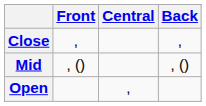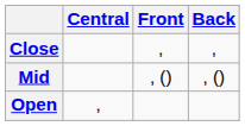columns swapped: Front <-> Central
